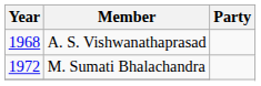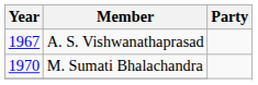A. S. Vishwanathaprasad | Year: 1968 -> 1967
M. Sumati Bhalachandra | Year: 1972 -> 1970
